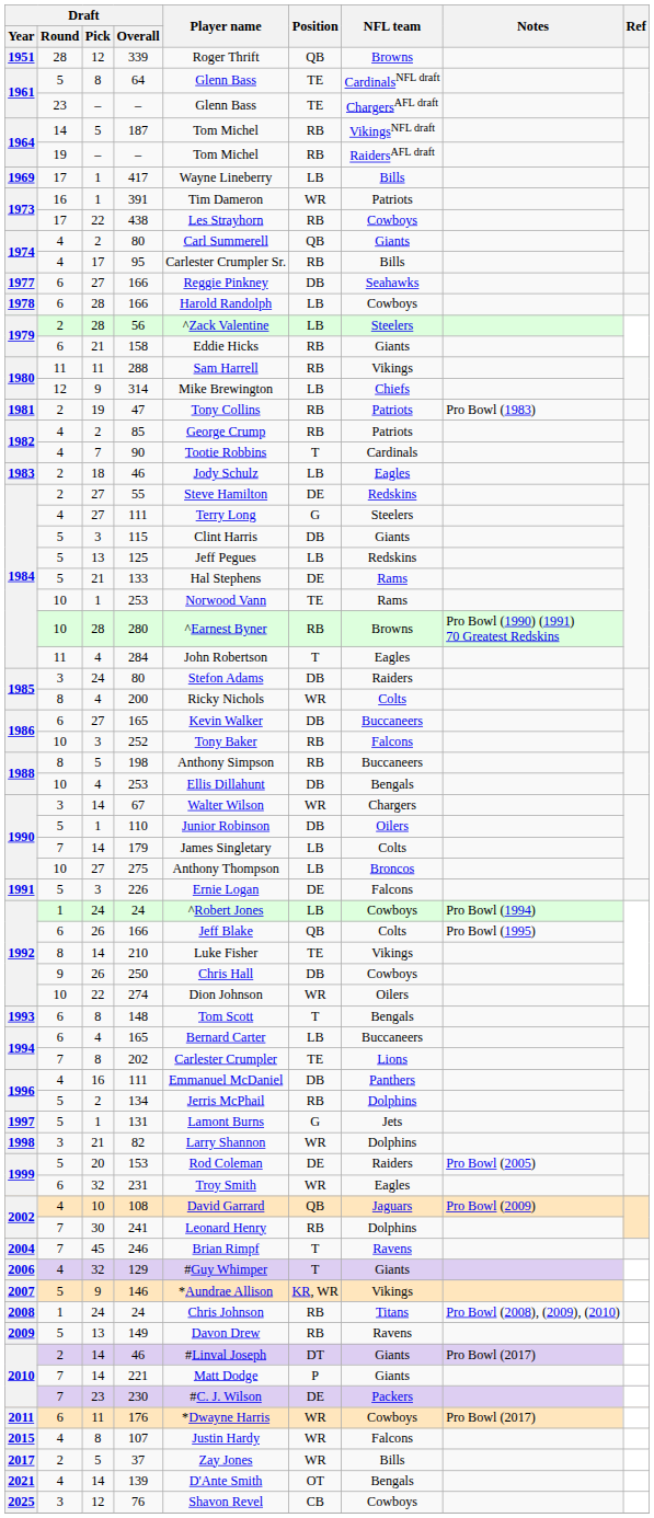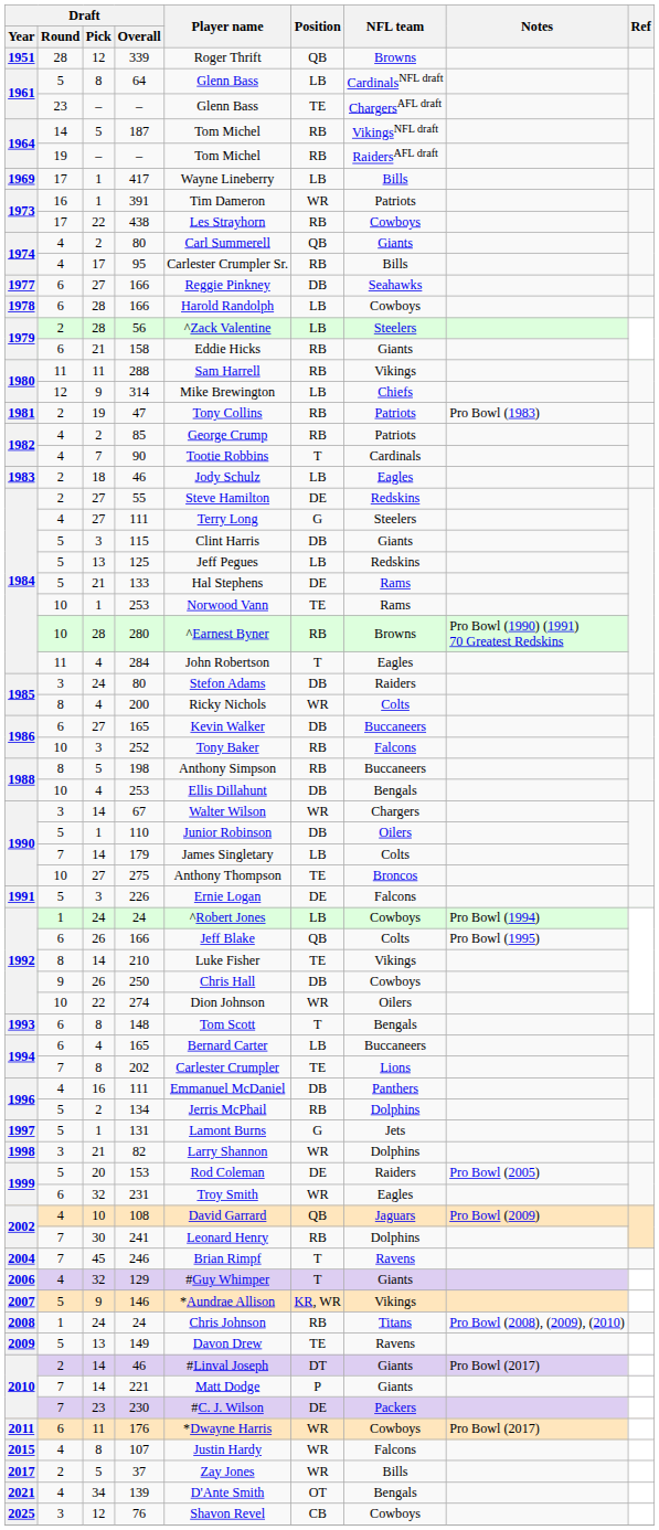64 | Position: TE -> LB
275 | Position: LB -> TE
149 | Position: RB -> TE
139 | Draft / Pick: 14 -> 34
